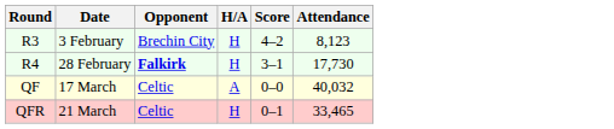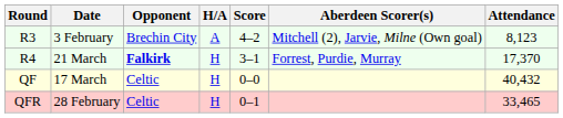+ column: Aberdeen Scorer(s) | Mitchell (2), Jarvie, Milne (Own goal) | Forrest, Purdie, Murray
R3 | H/A: H -> A
R4 | Date: 28 February -> 21 March
R4 | Attendance: 17,730 -> 17,370
QF | H/A: A -> H
QF | Attendance: 40,032 -> 40,432
QFR | Date: 21 March -> 28 February
